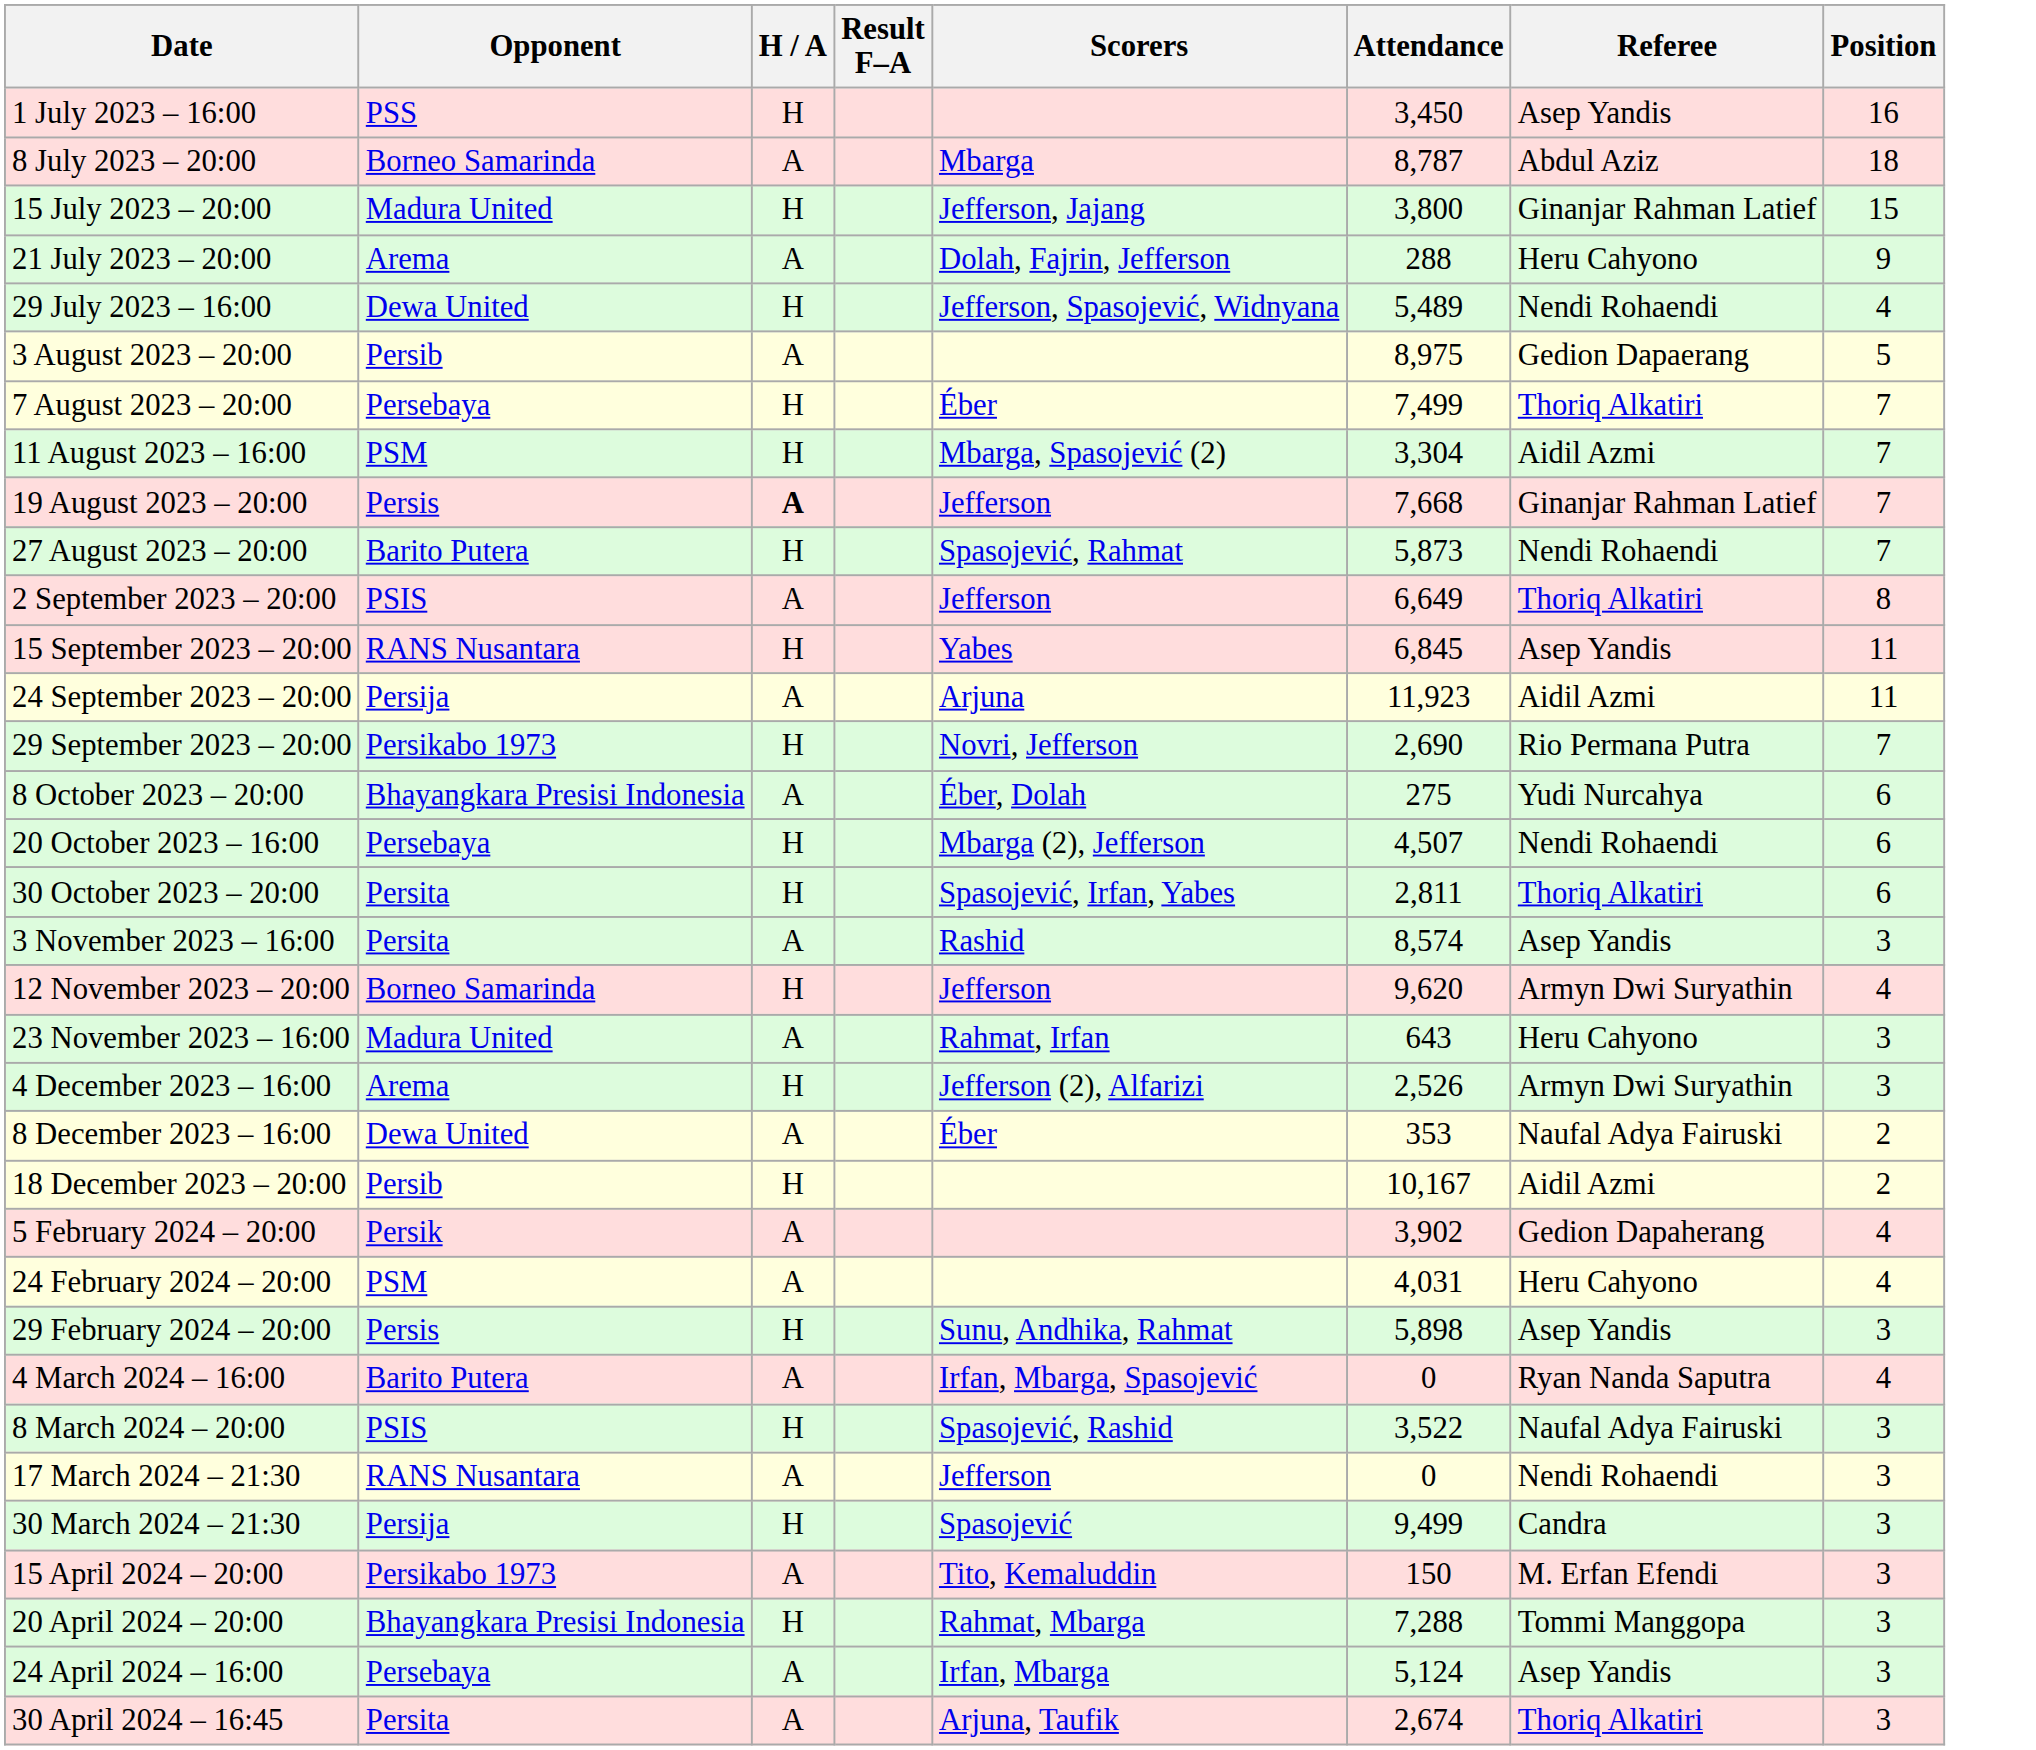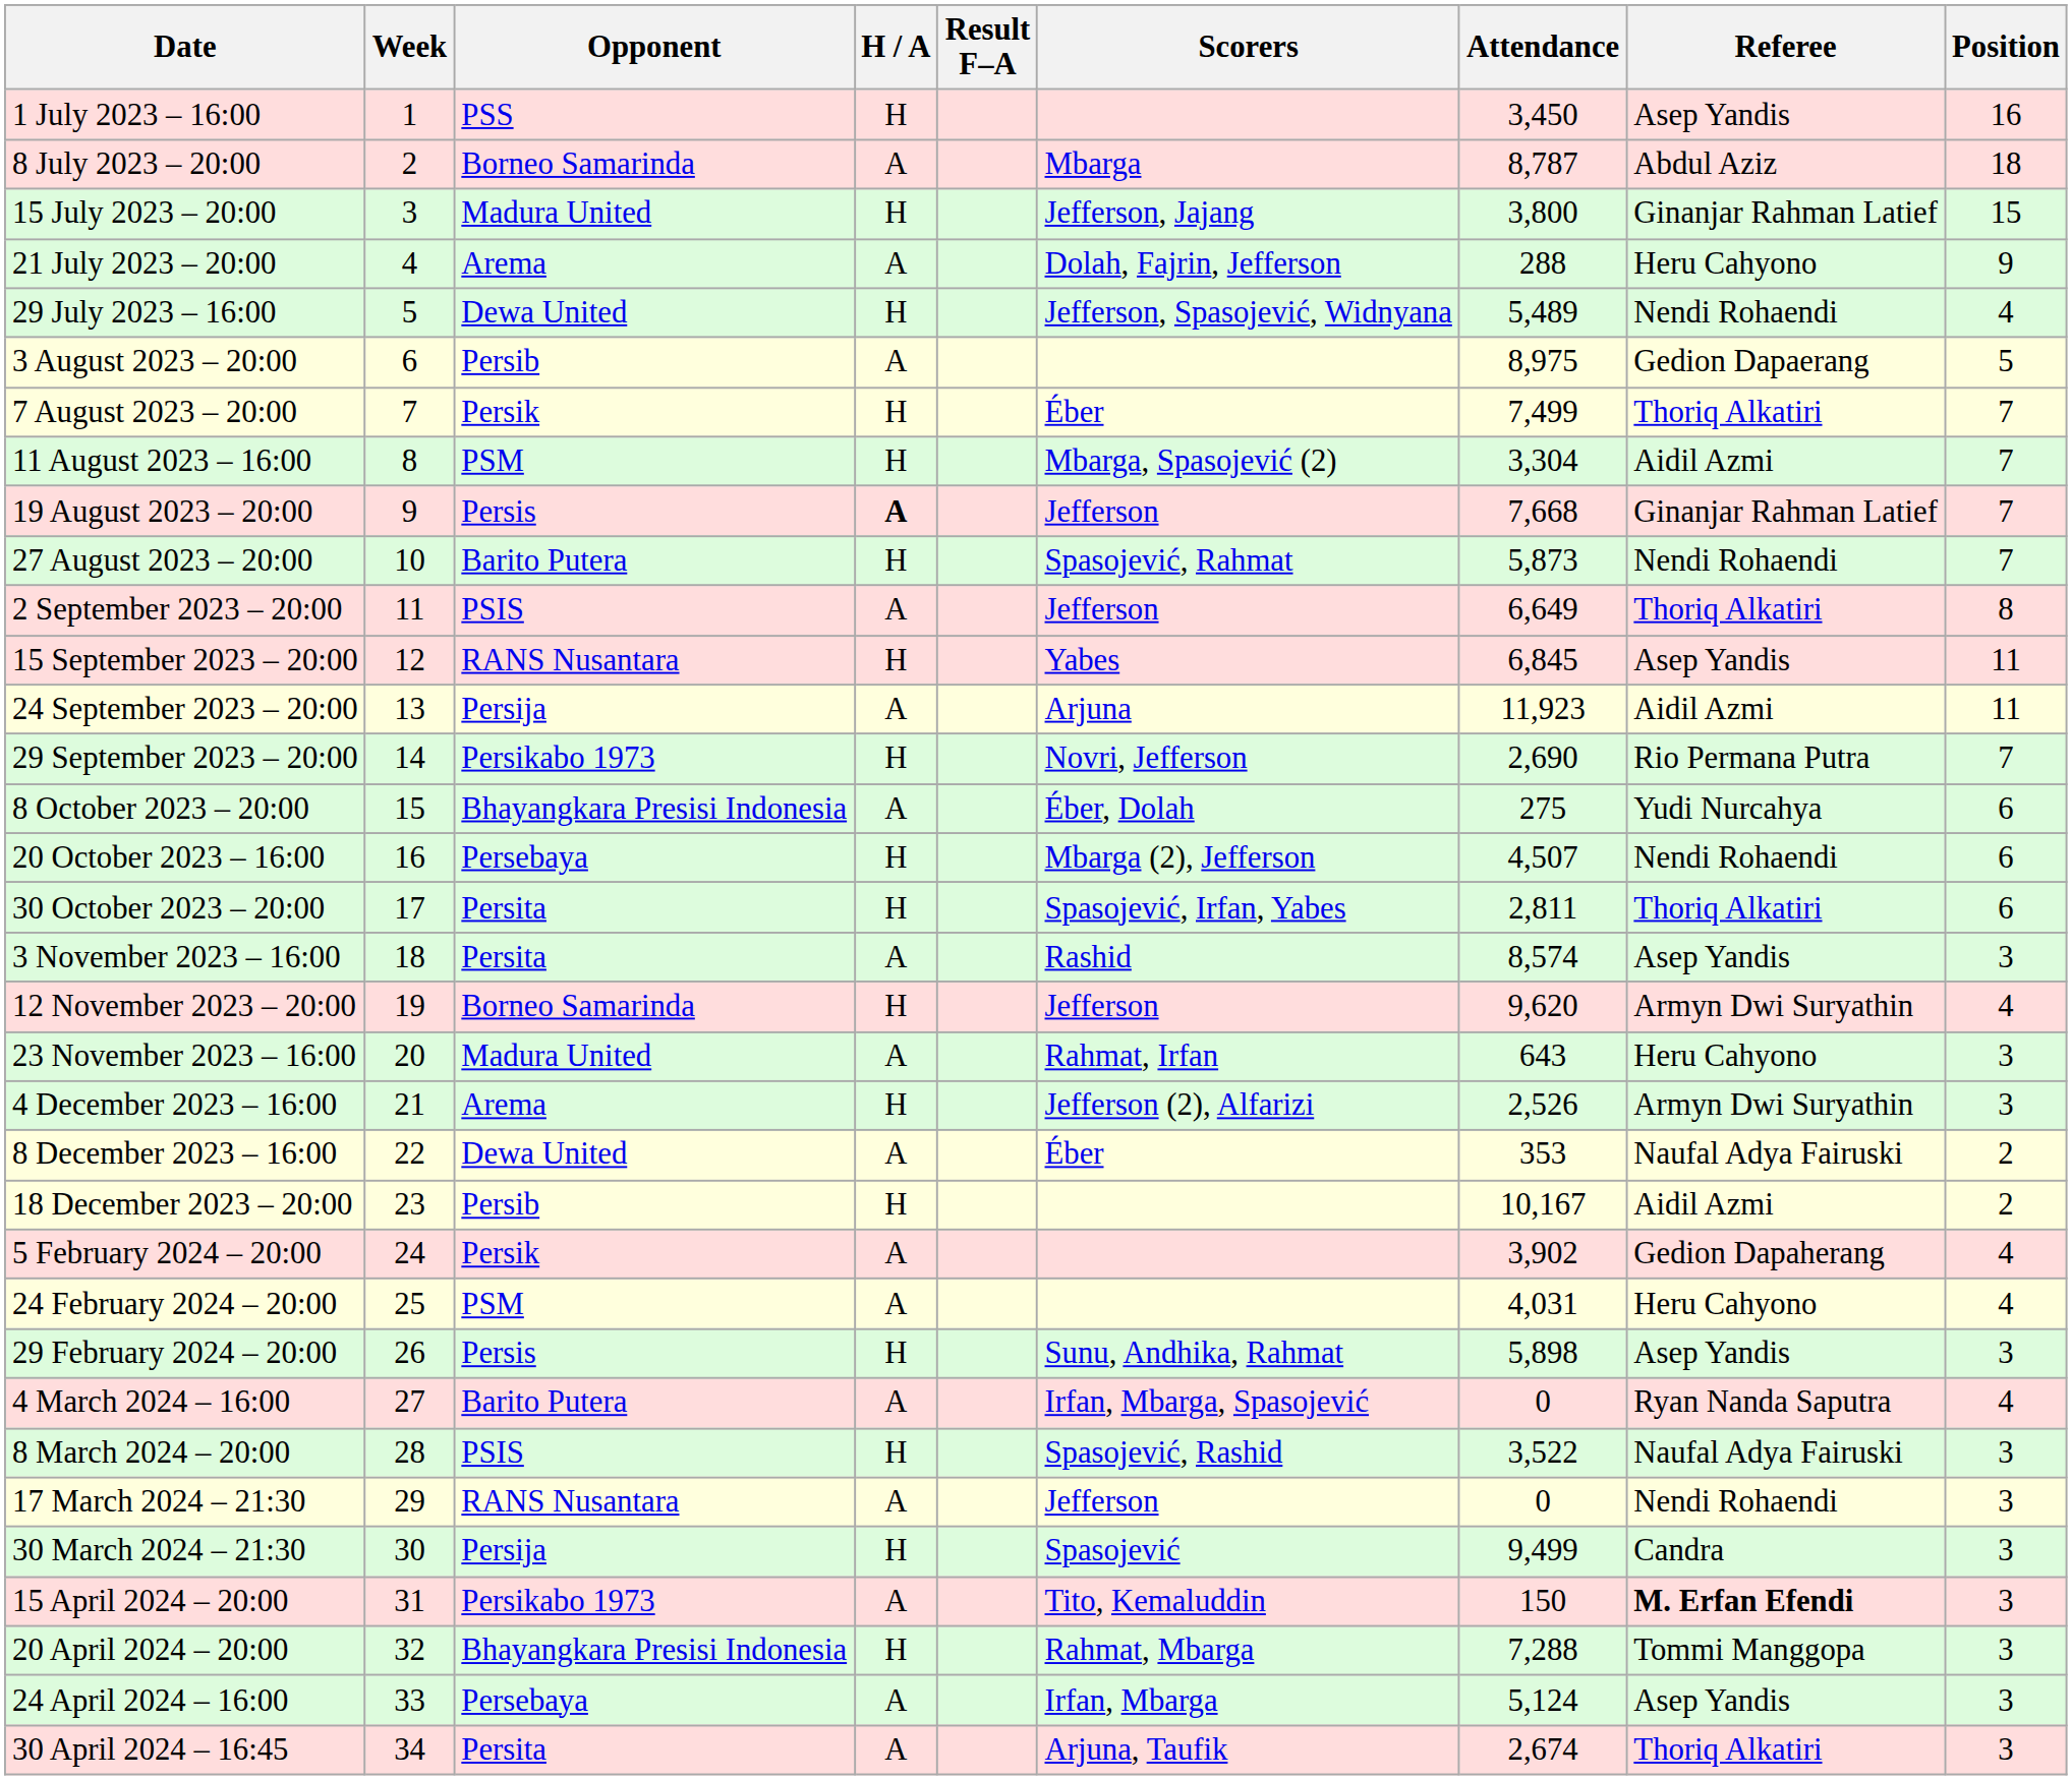+ column: Week | 1 | 2 | 3 | 4 | 5 | 6 | 7 | 8 | 9 | 10 | 11 | 12 | 13 | 14 | 15 | 16 | 17 | 18 | 19 | 20 | 21 | 22 | 23 | 24 | 25 | 26 | 27 | 28 | 29 | 30 | 31 | 32 | 33 | 34
7 August 2023 – 20:00 | Opponent: Persebaya -> Persik
15 April 2024 – 20:00 | Referee: normal -> bold
